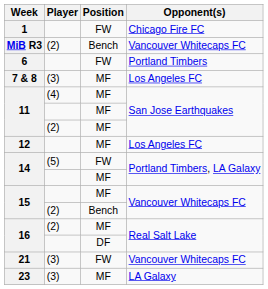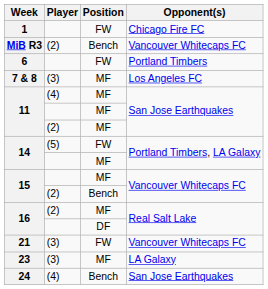- row: 12 | MF | Los Angeles FC
+ row: 24 | (4) | Bench | San Jose Earthquakes
